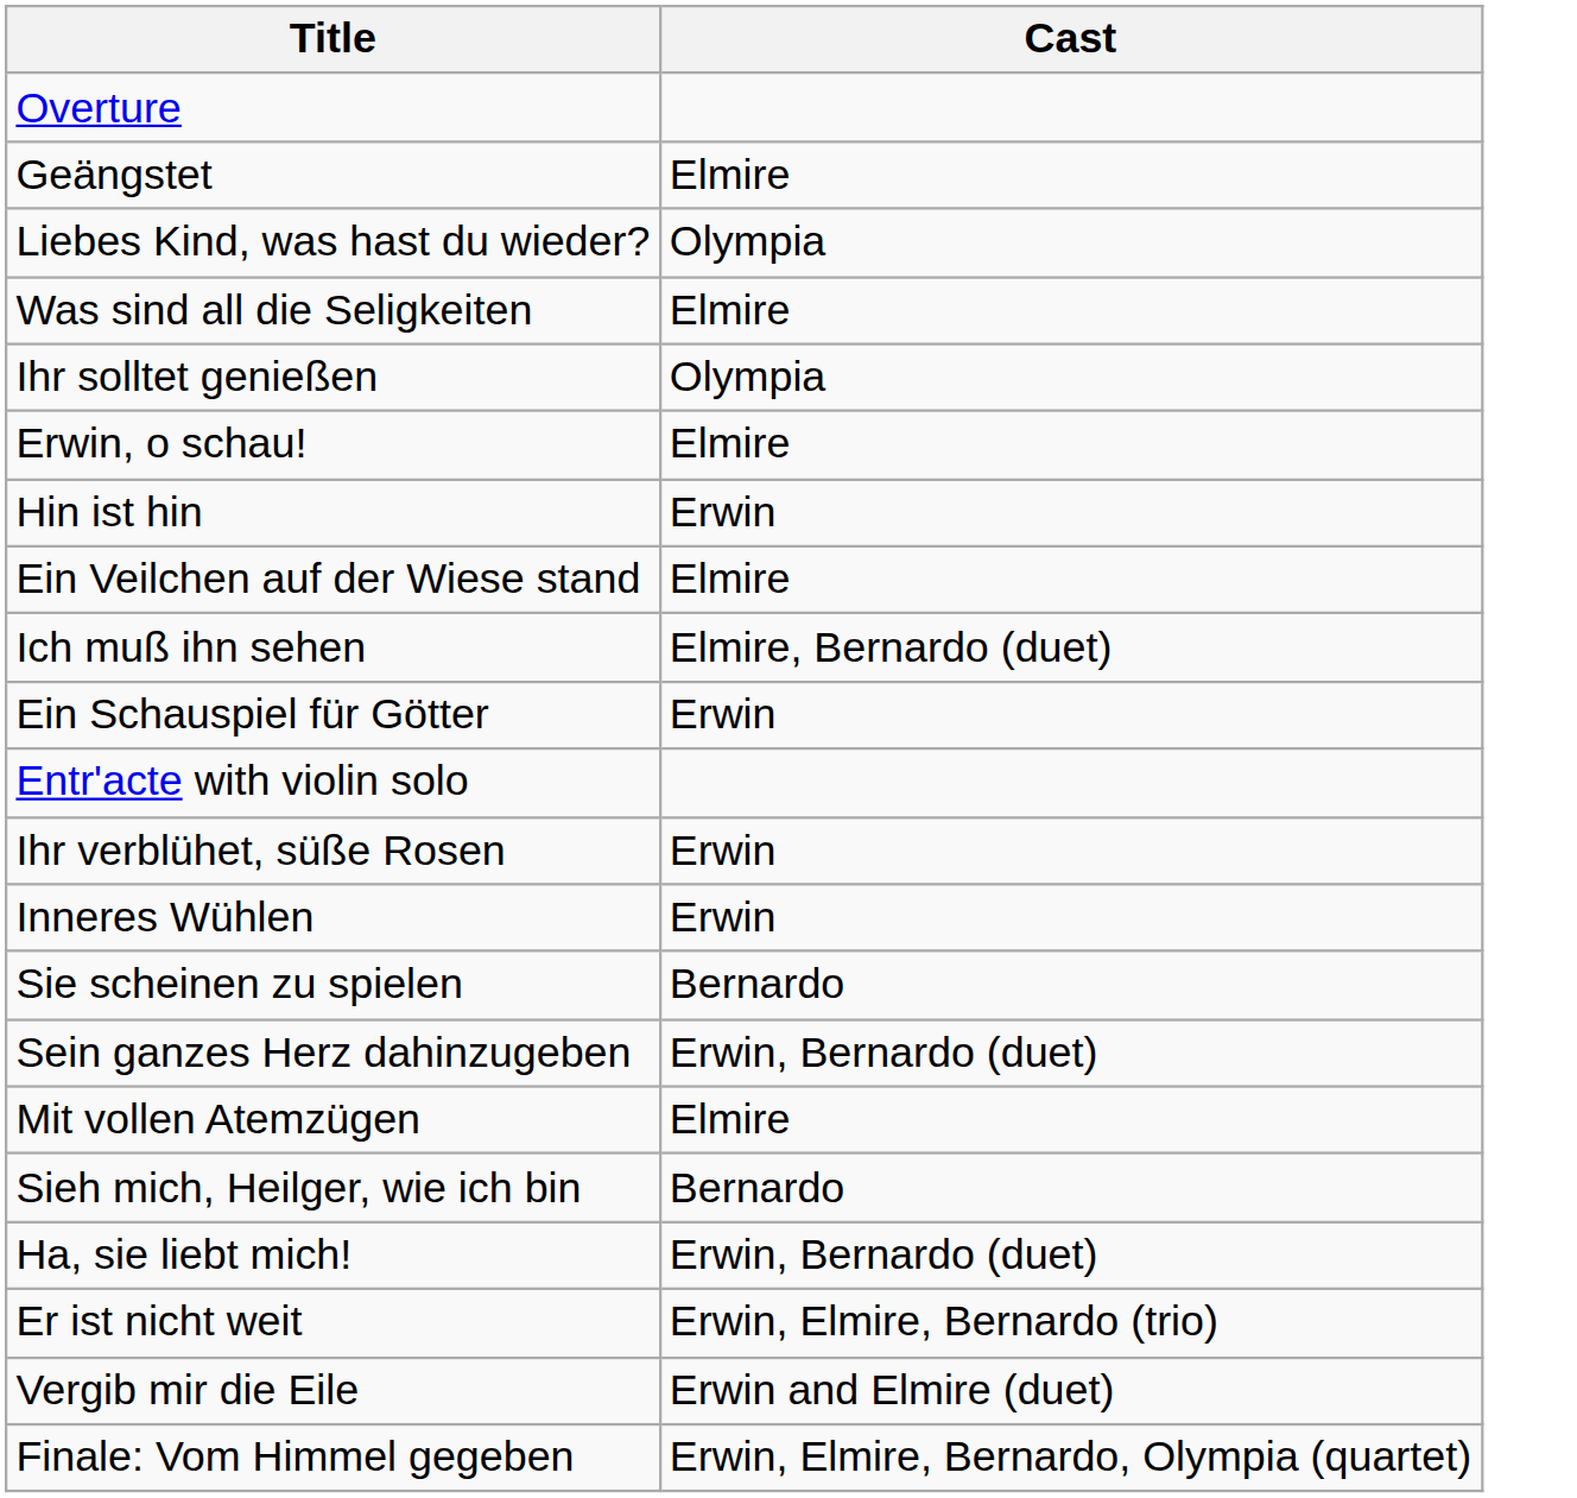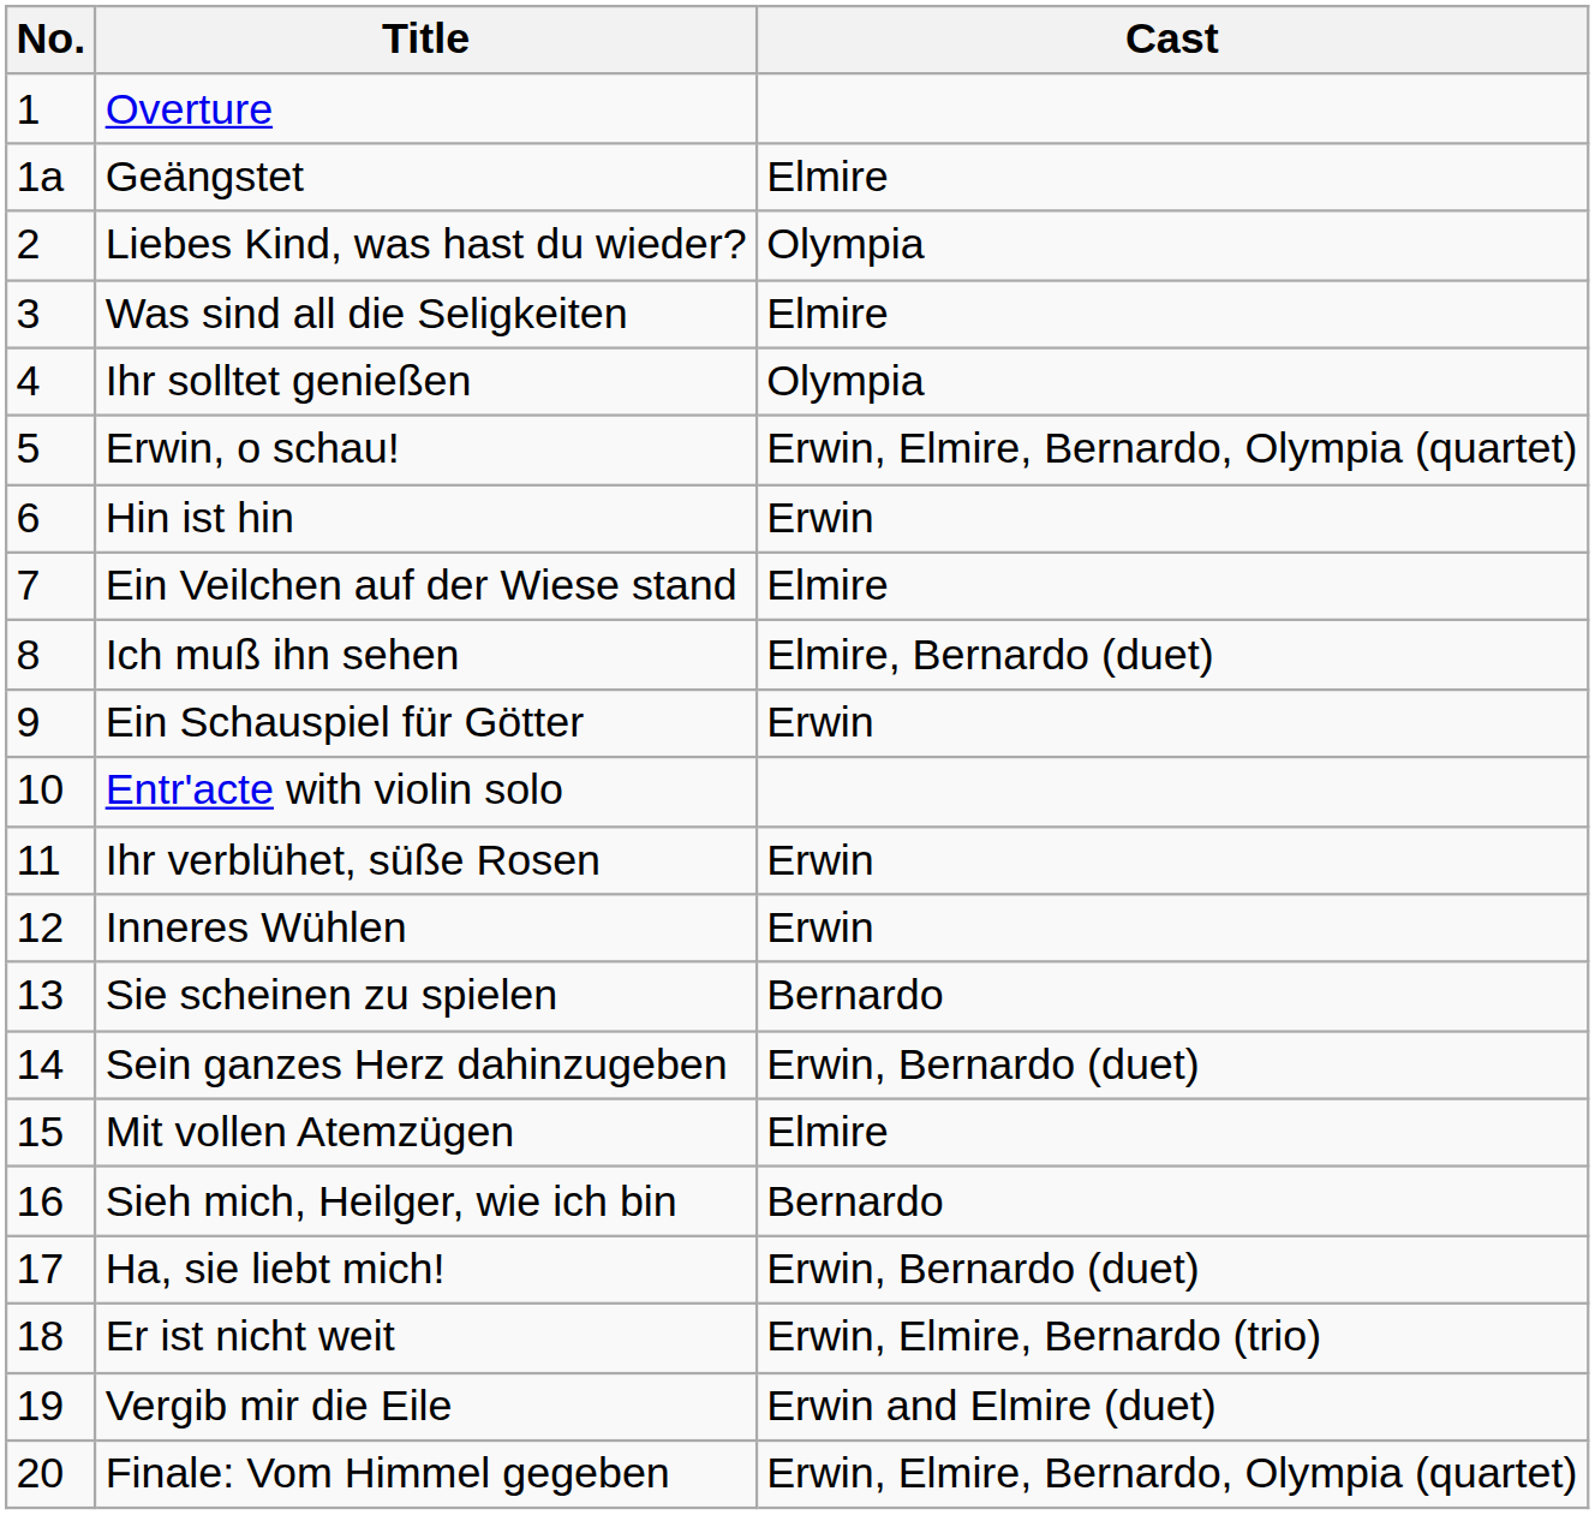+ column: No. | 1 | 1a | 2 | 3 | 4 | 5 | 6 | 7 | 8 | 9 | 10 | 11 | 12 | 13 | 14 | 15 | 16 | 17 | 18 | 19 | 20
Erwin, o schau! | Cast: Elmire -> Erwin, Elmire, Bernardo, Olympia (quartet)
